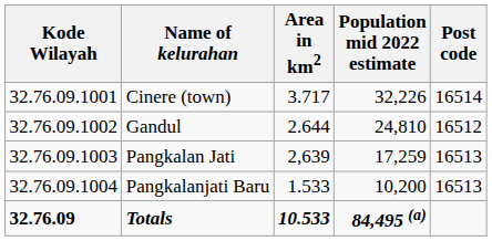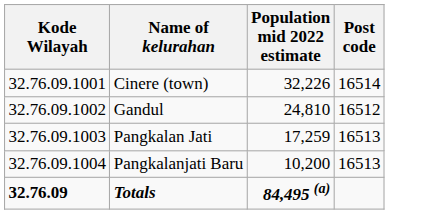- column: Area in km2 | 3.717 | 2.644 | 2,639 | 1.533 | 10.533
